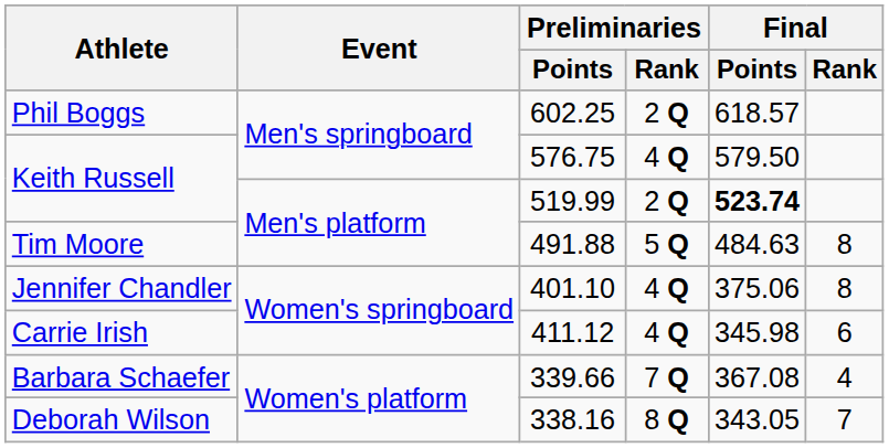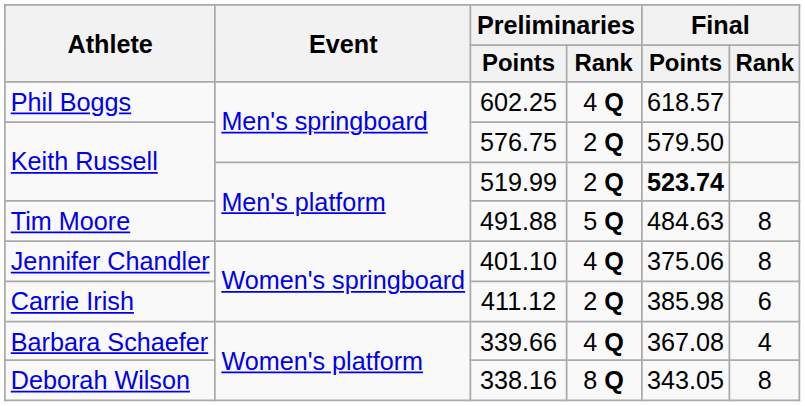602.25 | Preliminaries / Rank: 2 Q -> 4 Q
576.75 | Preliminaries / Rank: 4 Q -> 2 Q
411.12 | Preliminaries / Rank: 4 Q -> 2 Q
411.12 | Final / Points: 345.98 -> 385.98
339.66 | Preliminaries / Rank: 7 Q -> 4 Q
338.16 | Final / Rank: 7 -> 8
